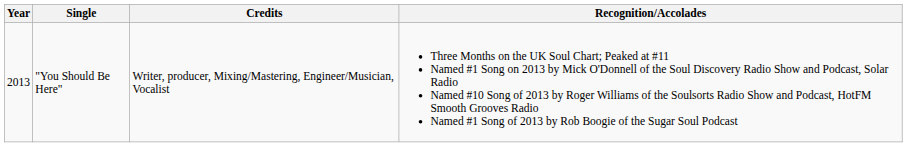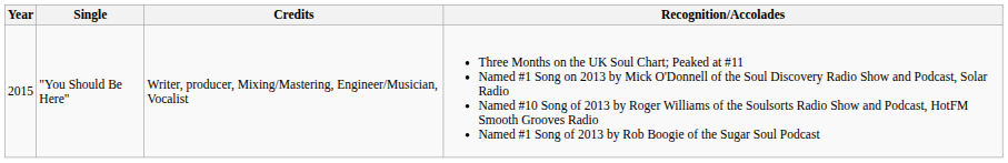"You Should Be Here" | Year: 2013 -> 2015
